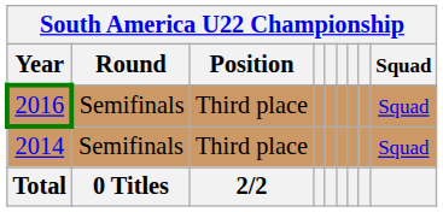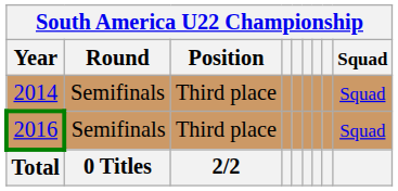rows swapped: 2014 <-> 2016
